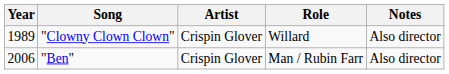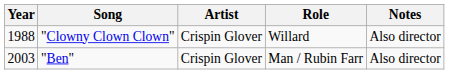"Clowny Clown Clown" | Year: 1989 -> 1988
"Ben" | Year: 2006 -> 2003
